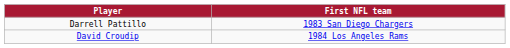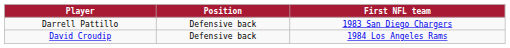+ column: Position | Defensive back | Defensive back
